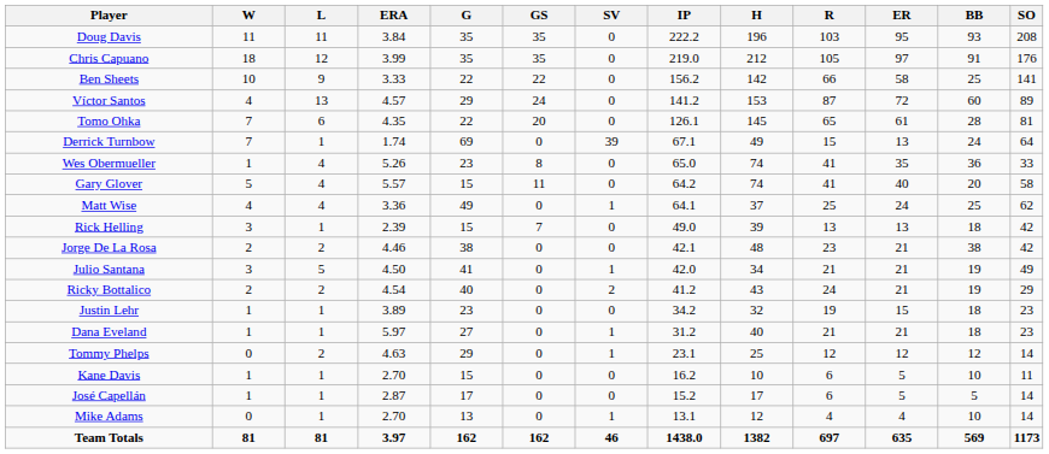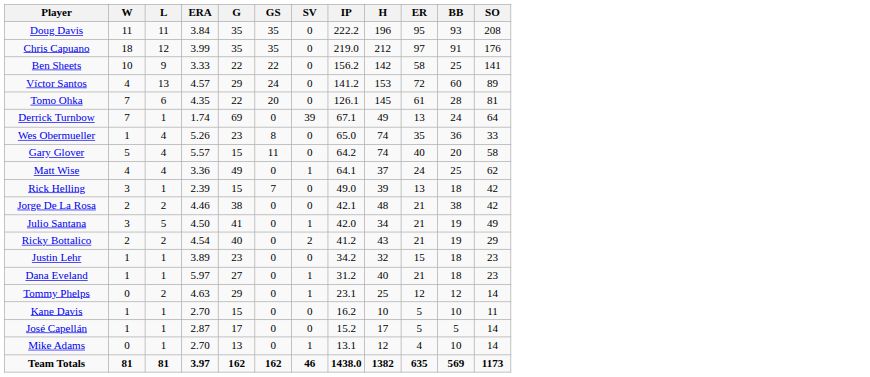- column: R | 103 | 105 | 66 | 87 | 65 | 15 | 41 | 41 | 25 | 13 | 23 | 21 | 24 | 19 | 21 | 12 | 6 | 6 | 4 | 697
